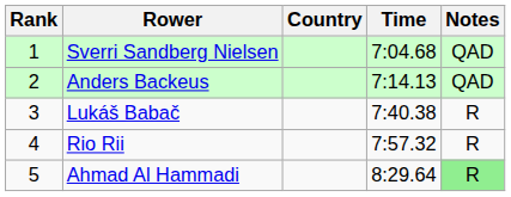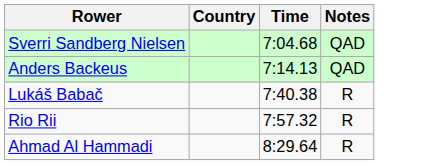- column: Rank | 1 | 2 | 3 | 4 | 5
Ahmad Al Hammadi | Notes: lightgreen background -> no background
